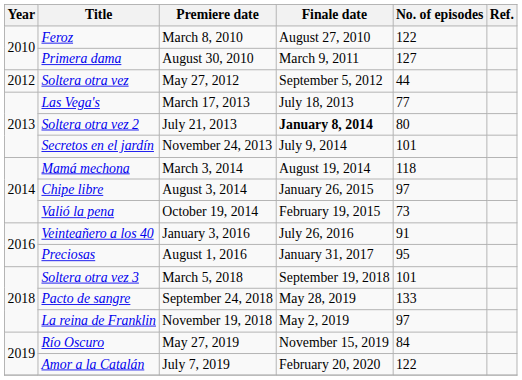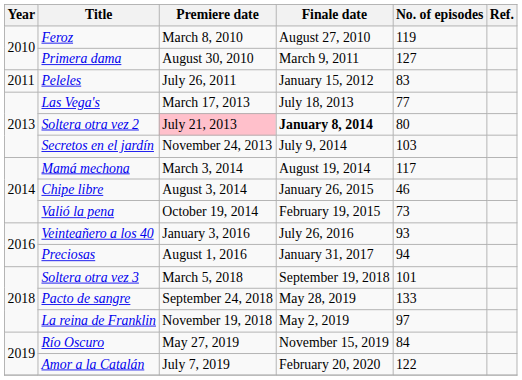Feroz | No. of episodes: 122 -> 119
+ row: 2011 | Peleles | July 26, 2011 | January 15, 2012 | 83
- row: 2012 | Soltera otra vez | May 27, 2012 | September 5, 2012 | 44
Soltera otra vez 2 | Premiere date: no background -> pink background
Secretos en el jardín | No. of episodes: 101 -> 103
Mamá mechona | No. of episodes: 118 -> 117
Chipe libre | No. of episodes: 97 -> 46
Veinteañero a los 40 | No. of episodes: 91 -> 93
Preciosas | No. of episodes: 95 -> 94
